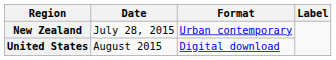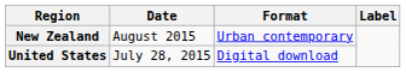New Zealand | Date: July 28, 2015 -> August 2015
United States | Date: August 2015 -> July 28, 2015
